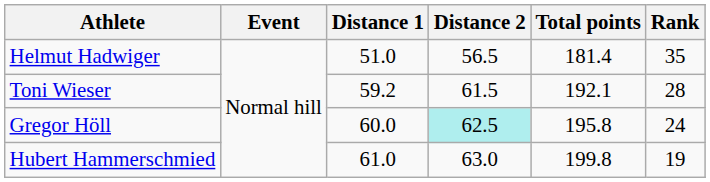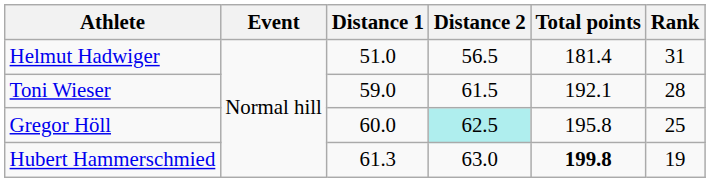Helmut Hadwiger | Rank: 35 -> 31
Toni Wieser | Distance 1: 59.2 -> 59.0
Gregor Höll | Rank: 24 -> 25
Hubert Hammerschmied | Distance 1: 61.0 -> 61.3
Hubert Hammerschmied | Total points: normal -> bold
